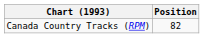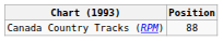Canada Country Tracks (RPM) | Position: 82 -> 88
